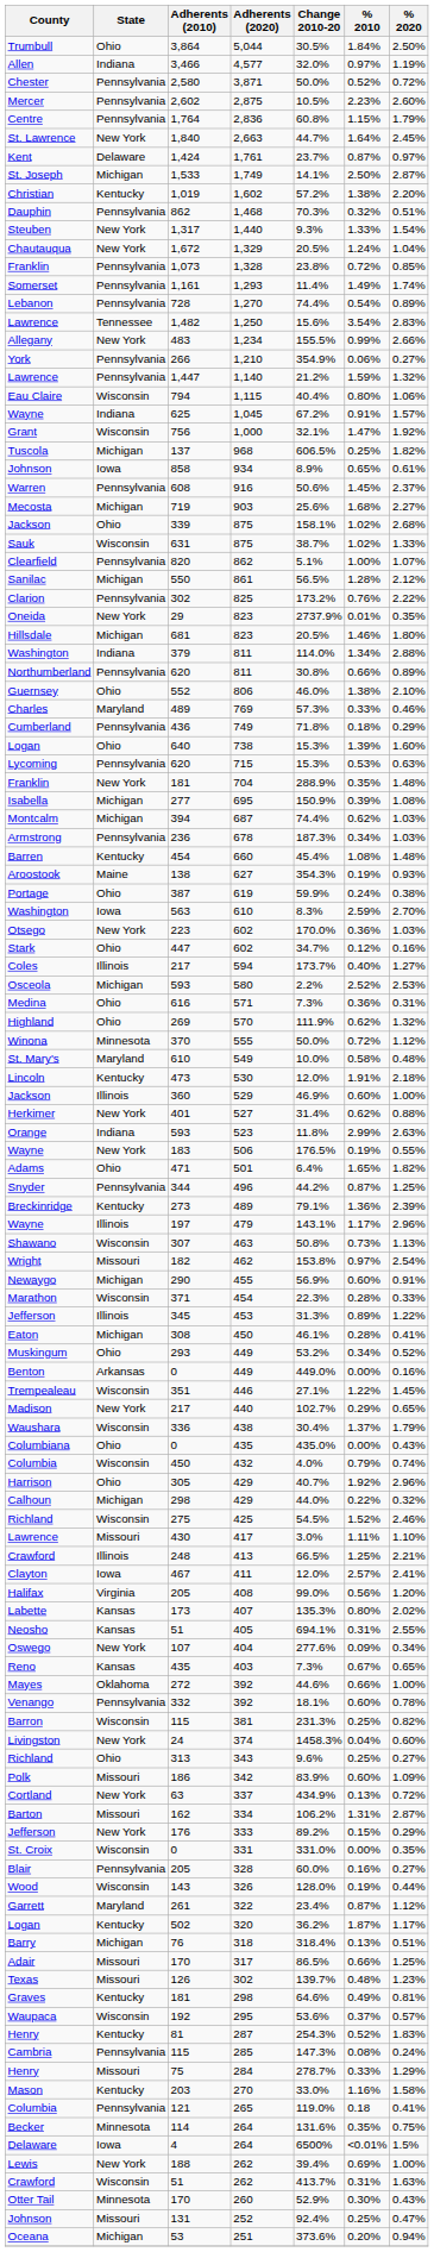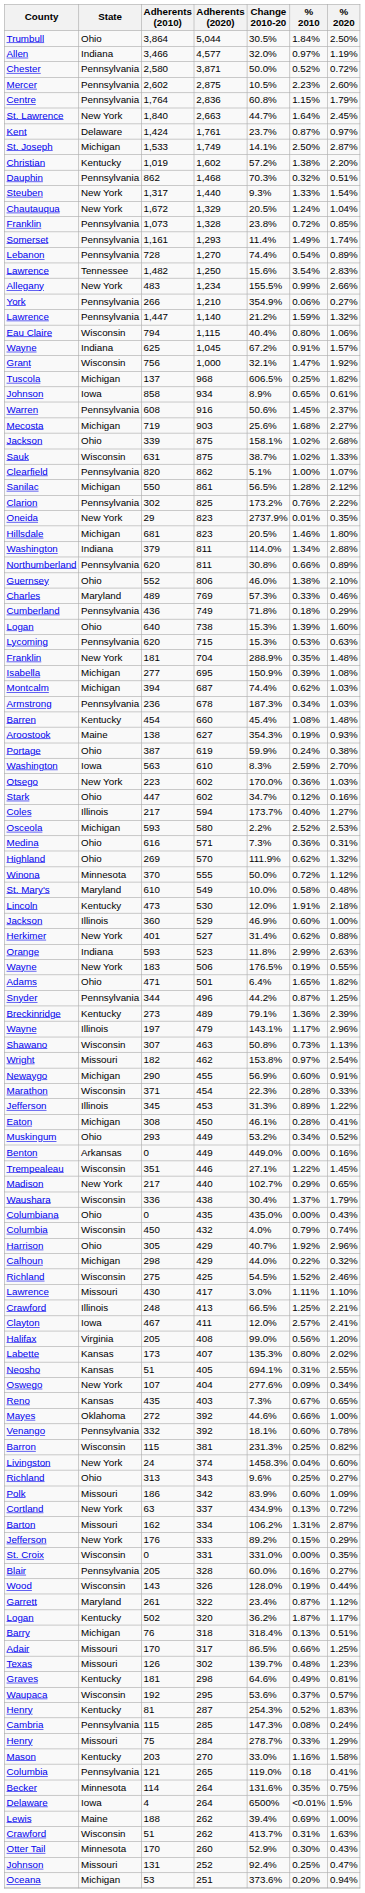188 / 262 | State: New York -> Maine
